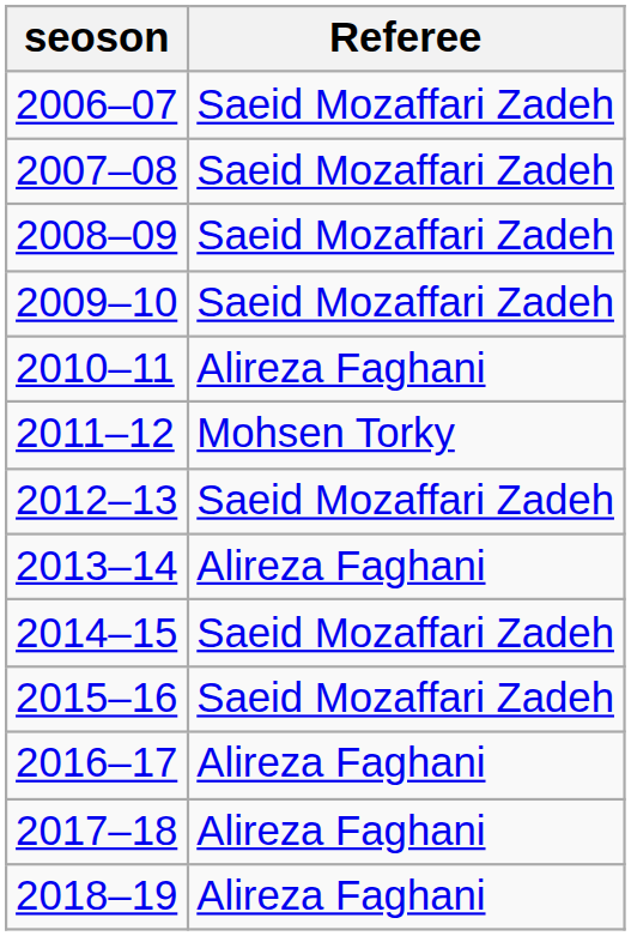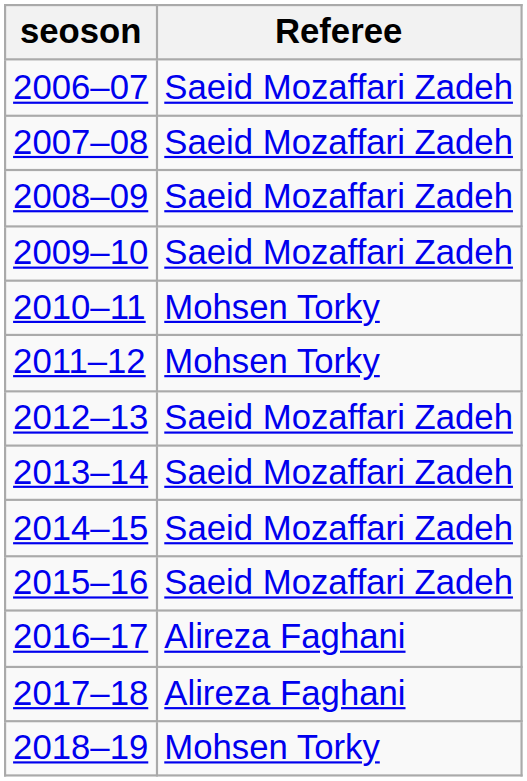2010–11 | Referee: Alireza Faghani -> Mohsen Torky
2013–14 | Referee: Alireza Faghani -> Saeid Mozaffari Zadeh
2018–19 | Referee: Alireza Faghani -> Mohsen Torky
